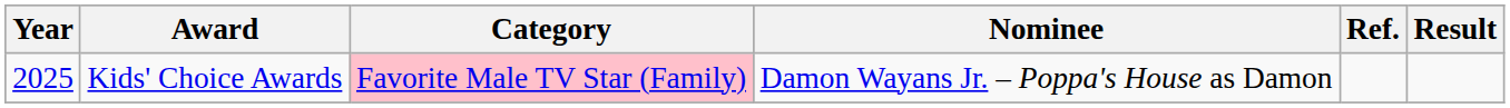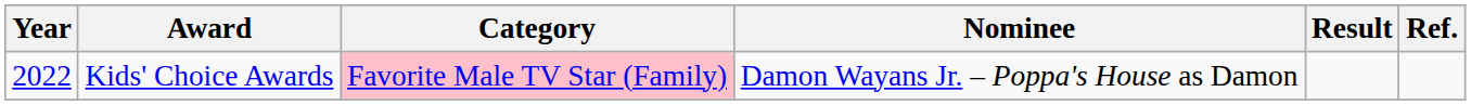columns swapped: Result <-> Ref.
Kids' Choice Awards | Year: 2025 -> 2022
